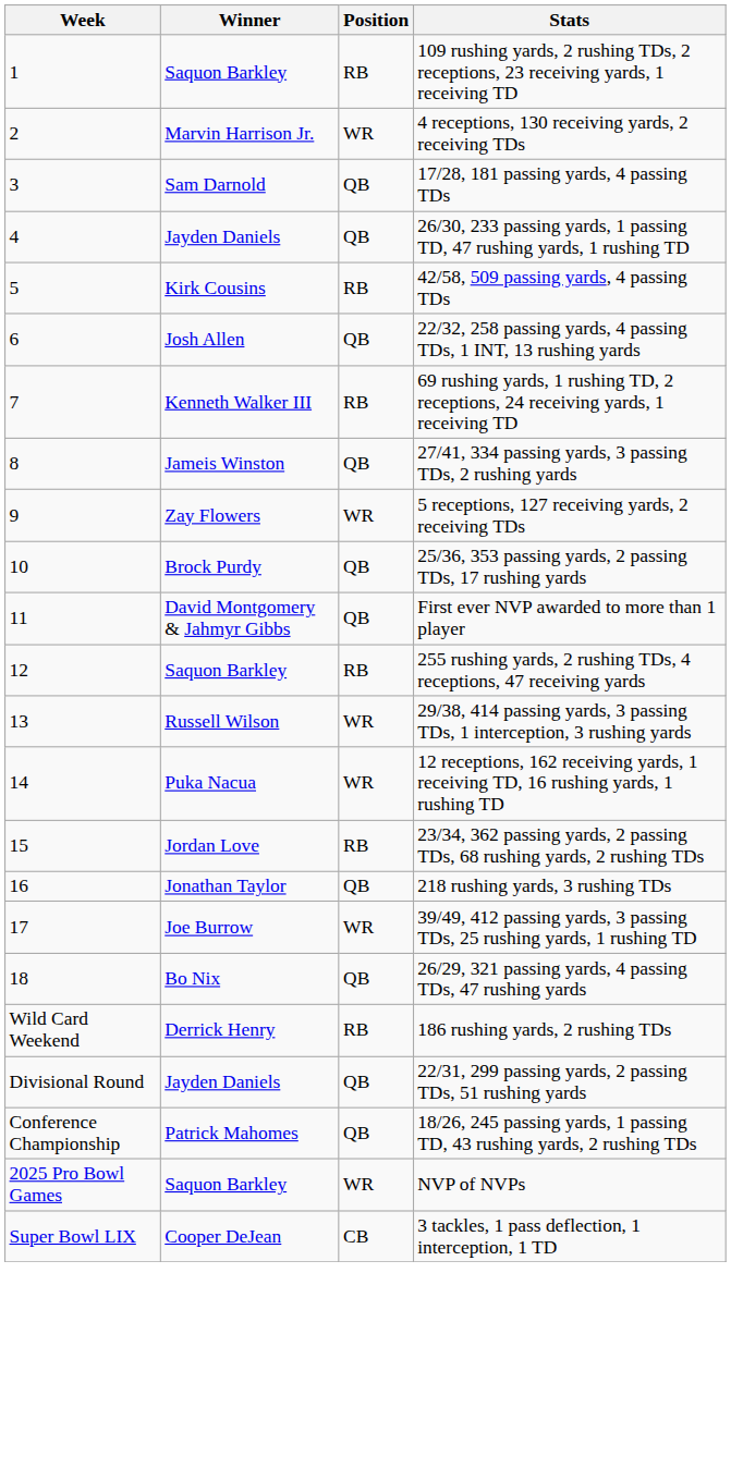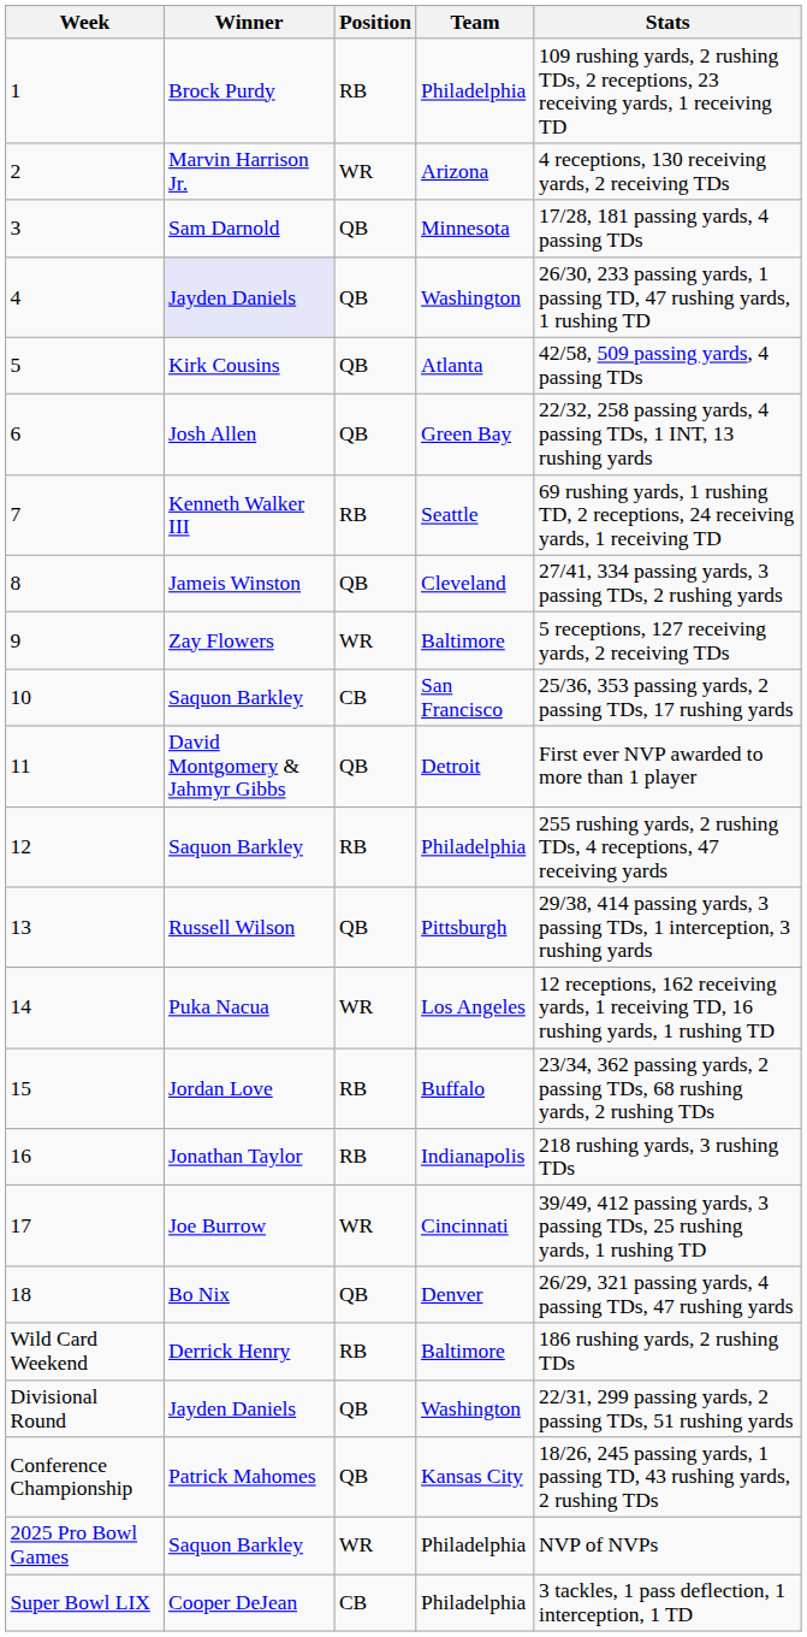+ column: Team | Philadelphia | Arizona | Minnesota | Washington | Atlanta | Green Bay | Seattle | Cleveland | Baltimore | San Francisco | Detroit | Philadelphia | Pittsburgh | Los Angeles | Buffalo | Indianapolis | Cincinnati | Denver | Baltimore | Washington | Kansas City | Philadelphia | Philadelphia
1 | Winner: Saquon Barkley -> Brock Purdy
4 | Winner: no background -> lavender background
5 | Position: RB -> QB
10 | Winner: Brock Purdy -> Saquon Barkley
10 | Position: QB -> CB
13 | Position: WR -> QB
16 | Position: QB -> RB
